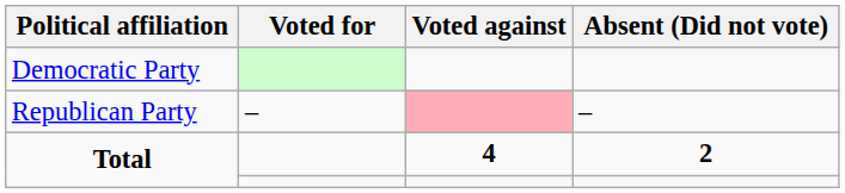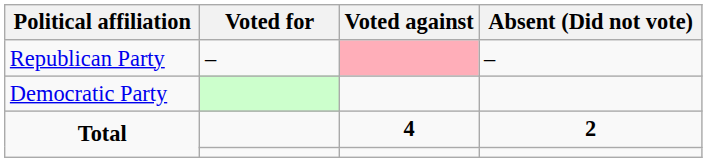rows swapped: Democratic Party <-> Republican Party
